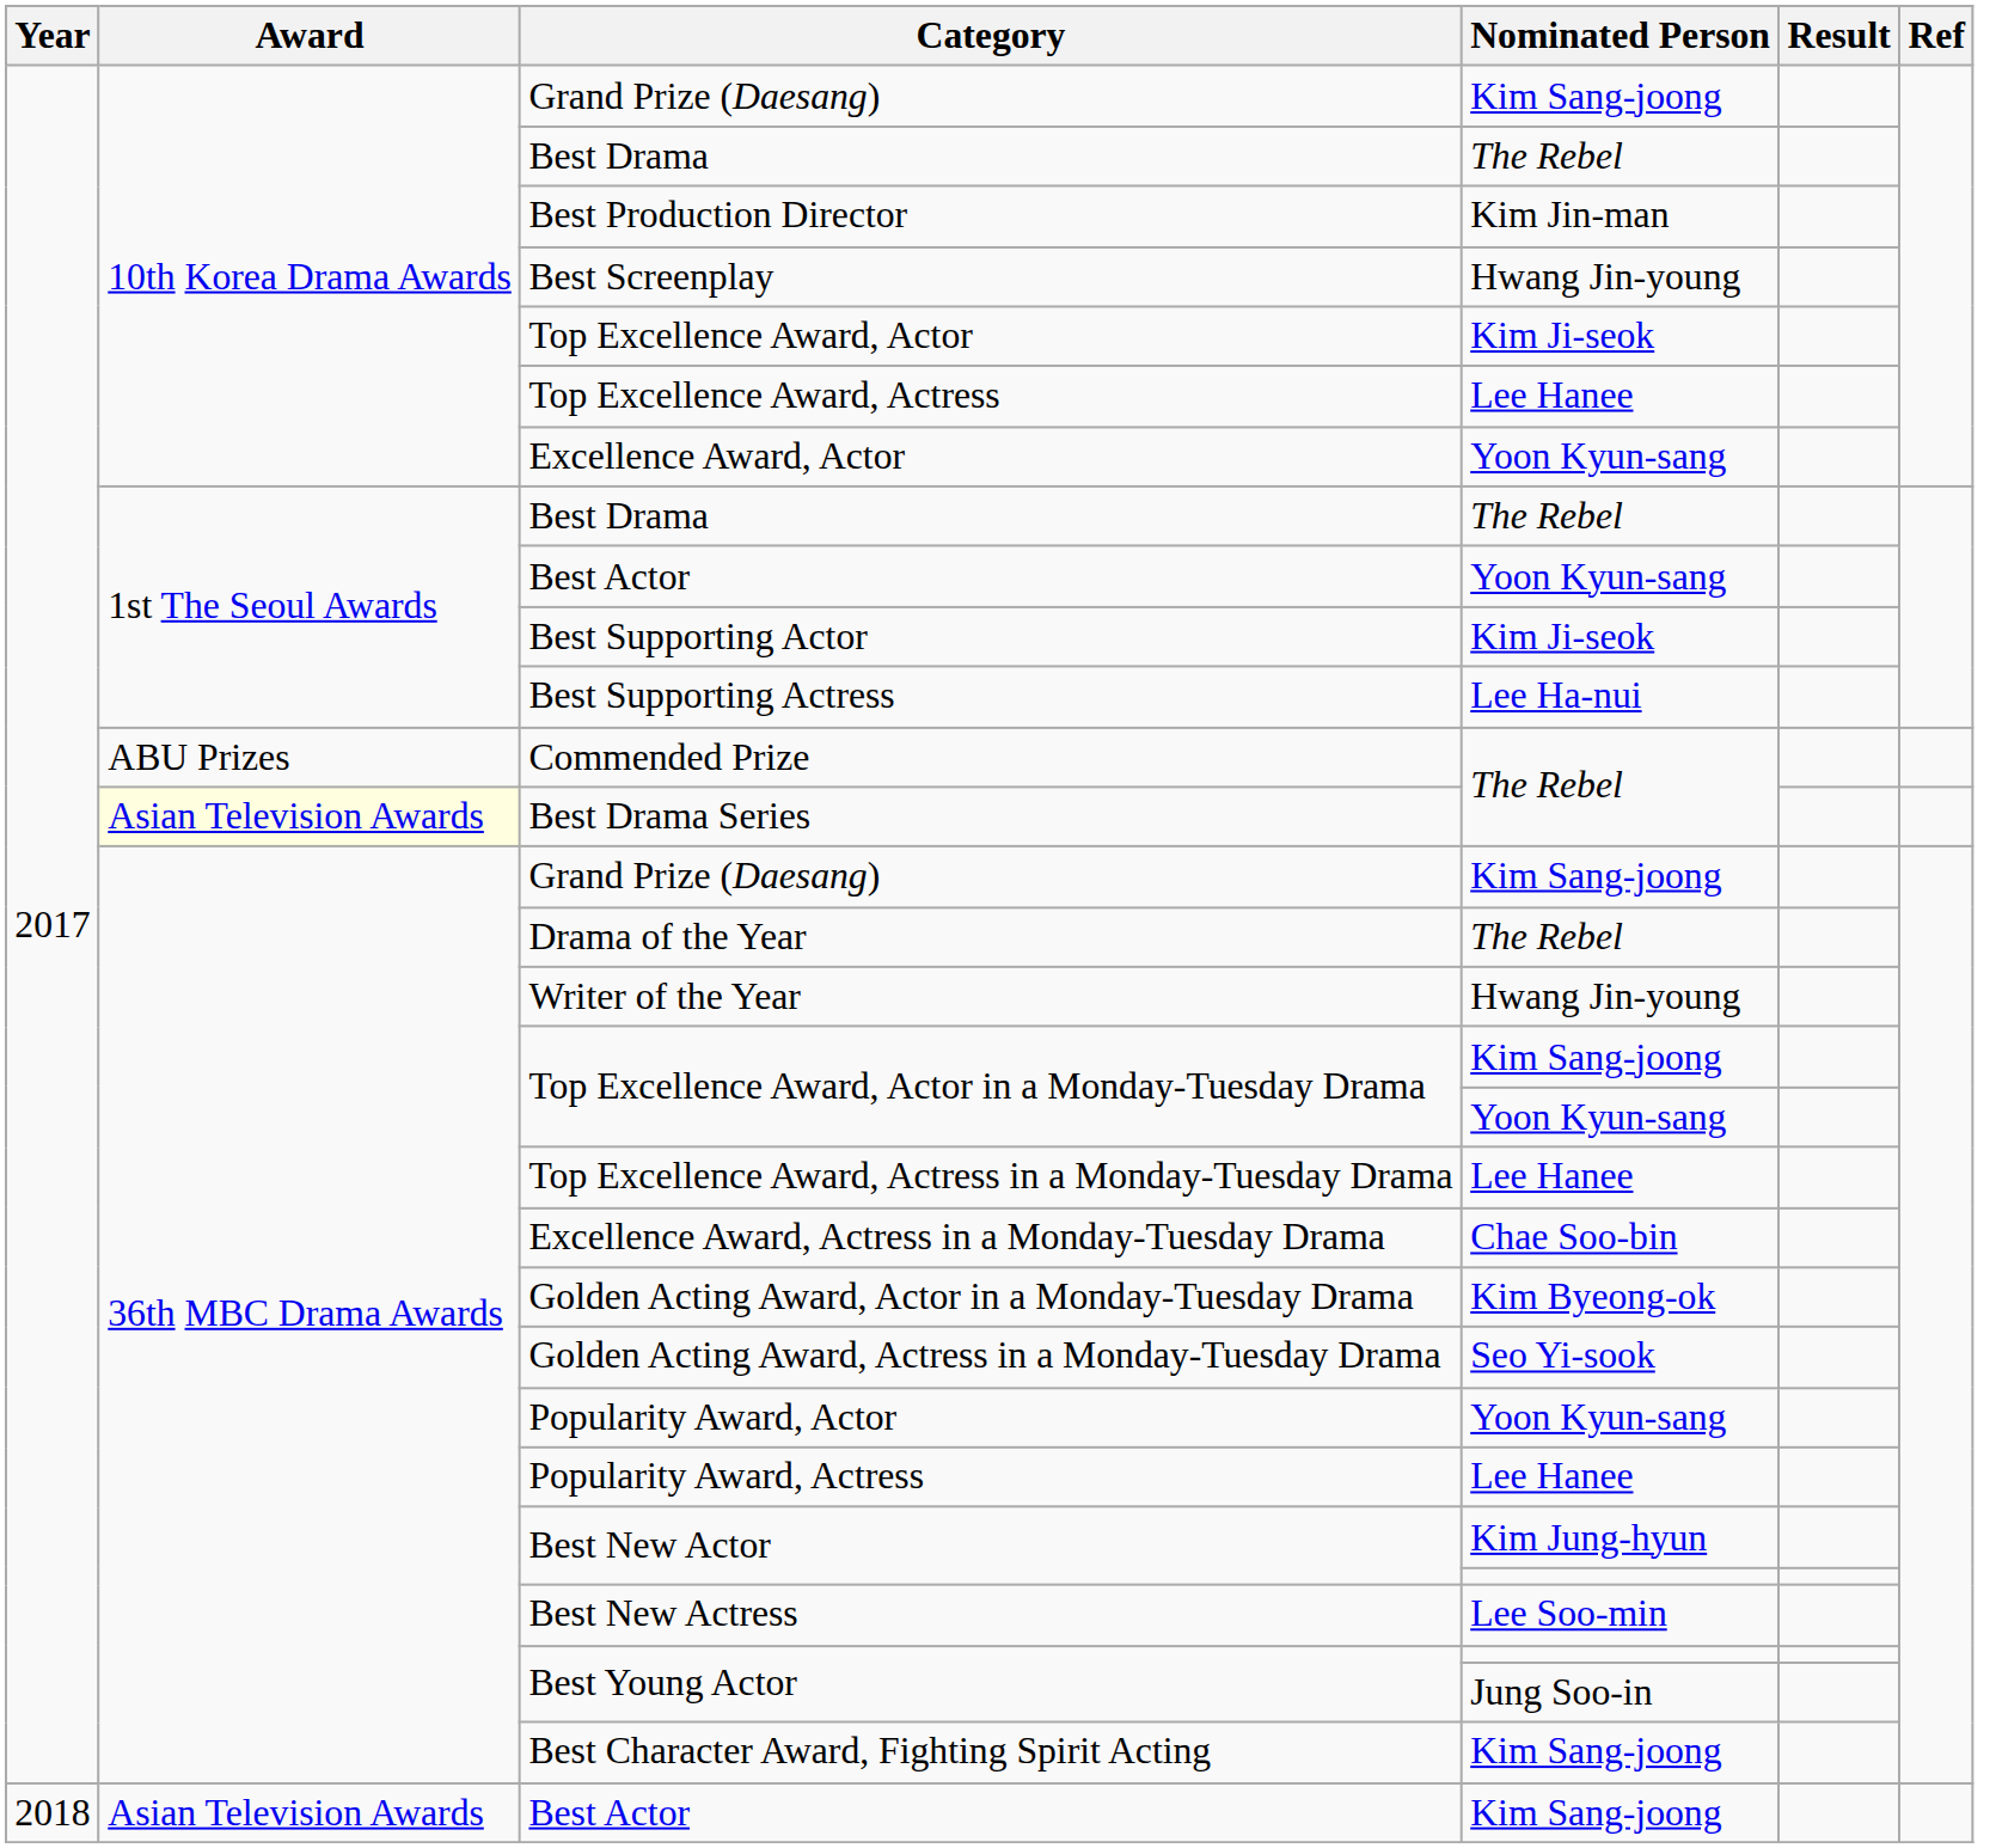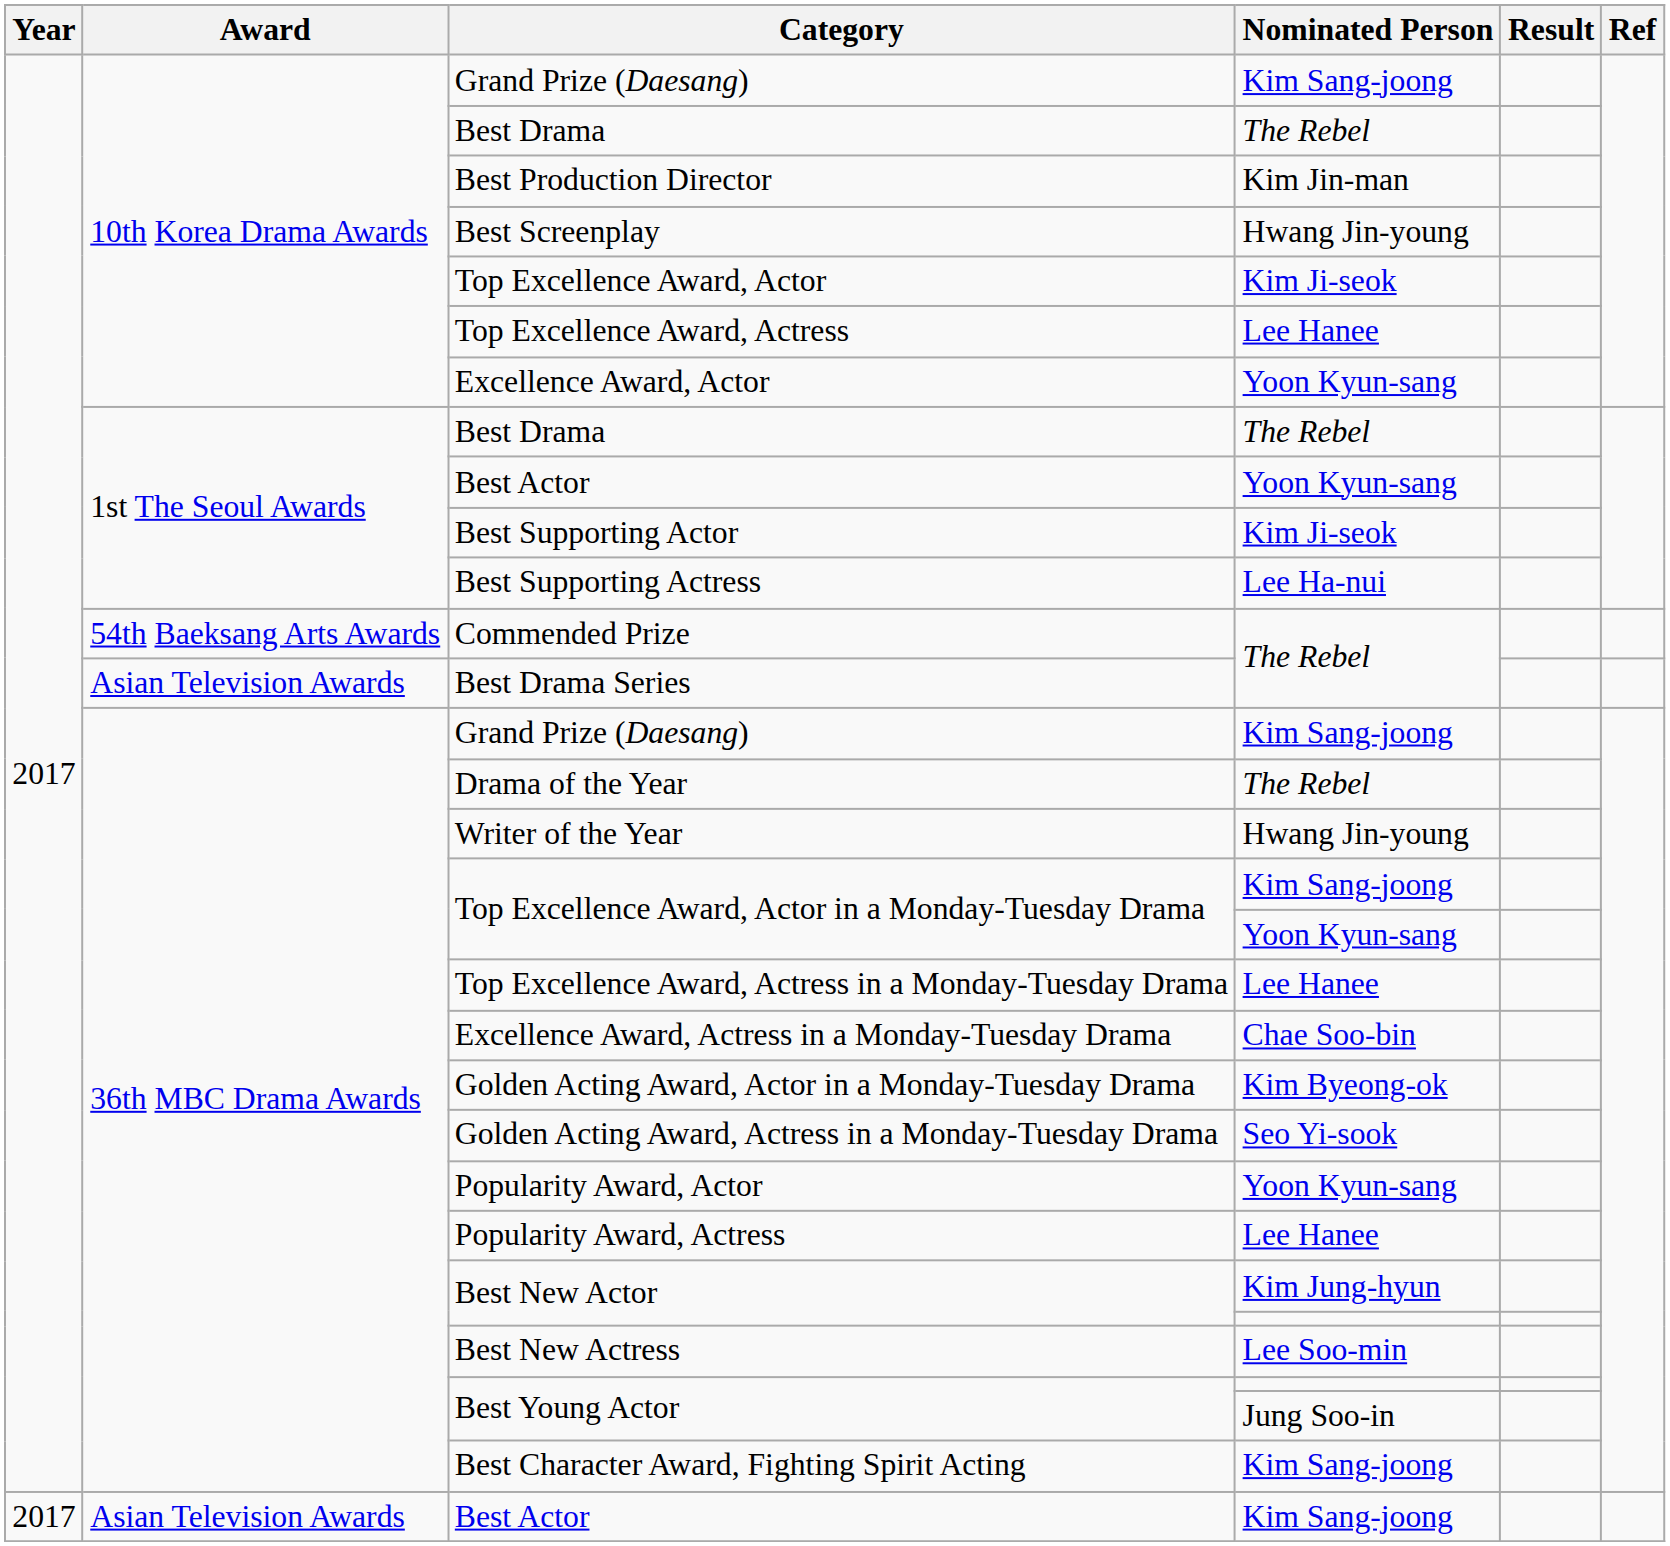Commended Prize | Award: ABU Prizes -> 54th Baeksang Arts Awards
Best Drama Series | Award: lightyellow background -> no background
Best Actor / Kim Sang-joong | Year: 2018 -> 2017
